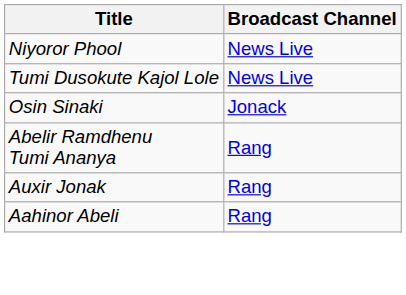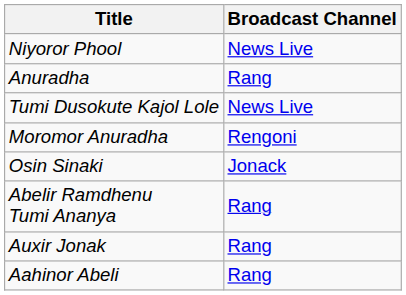+ row: Anuradha | Rang
+ row: Moromor Anuradha | Rengoni
